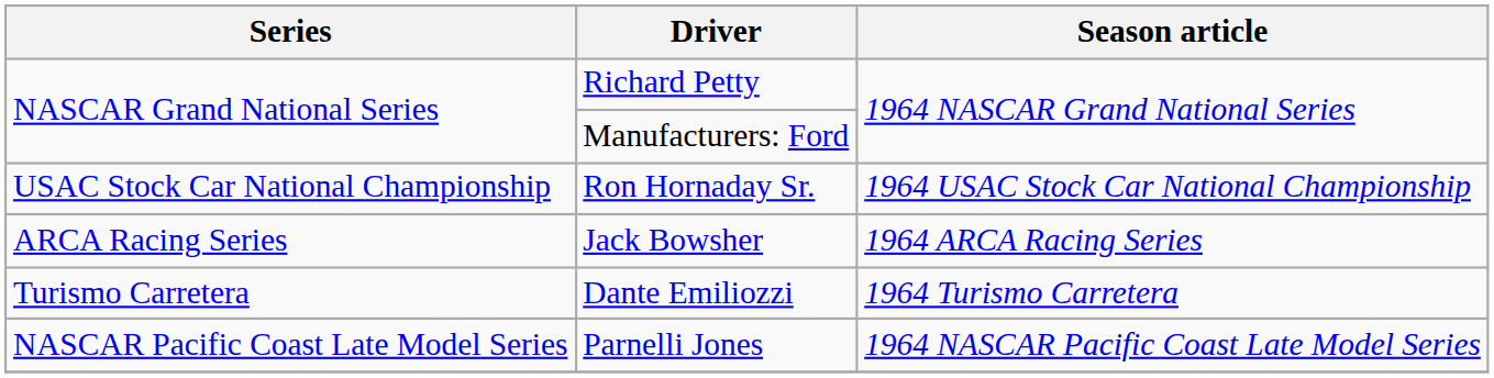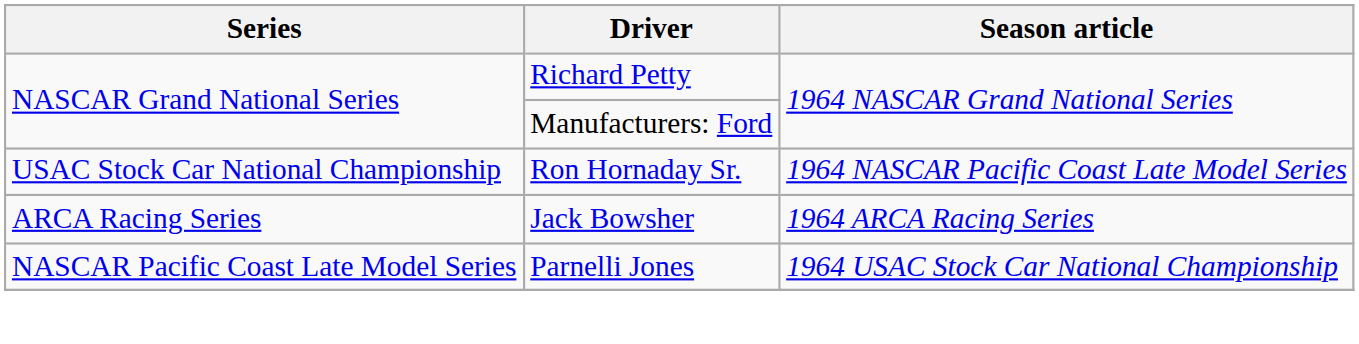Ron Hornaday Sr. | Season article: 1964 USAC Stock Car National Championship -> 1964 NASCAR Pacific Coast Late Model Series
- row: Turismo Carretera | Dante Emiliozzi | 1964 Turismo Carretera
Parnelli Jones | Season article: 1964 NASCAR Pacific Coast Late Model Series -> 1964 USAC Stock Car National Championship
